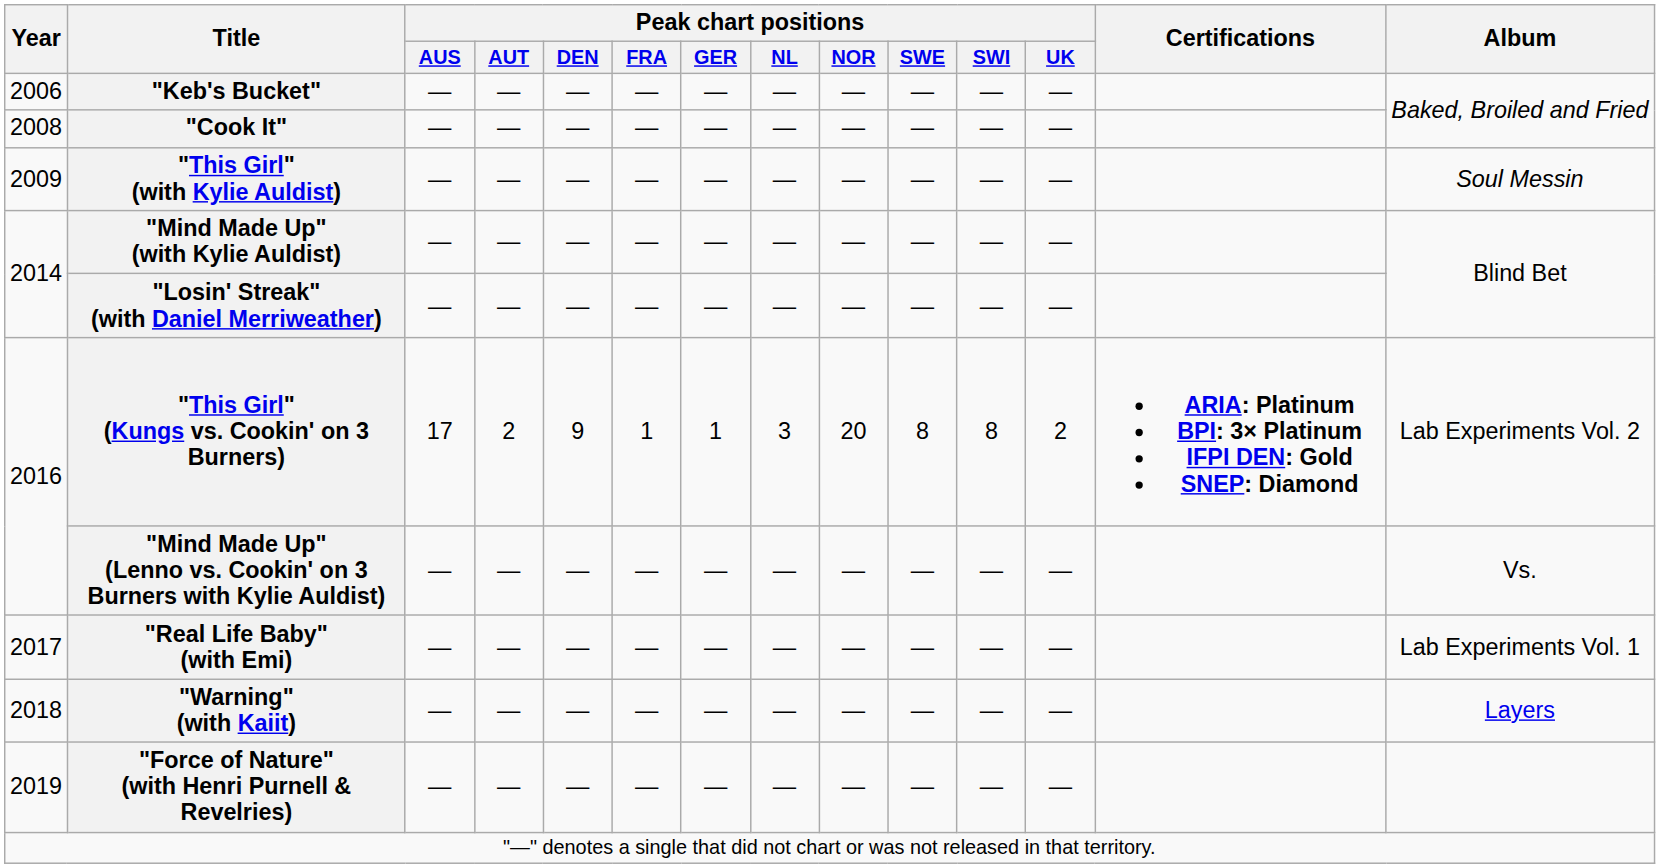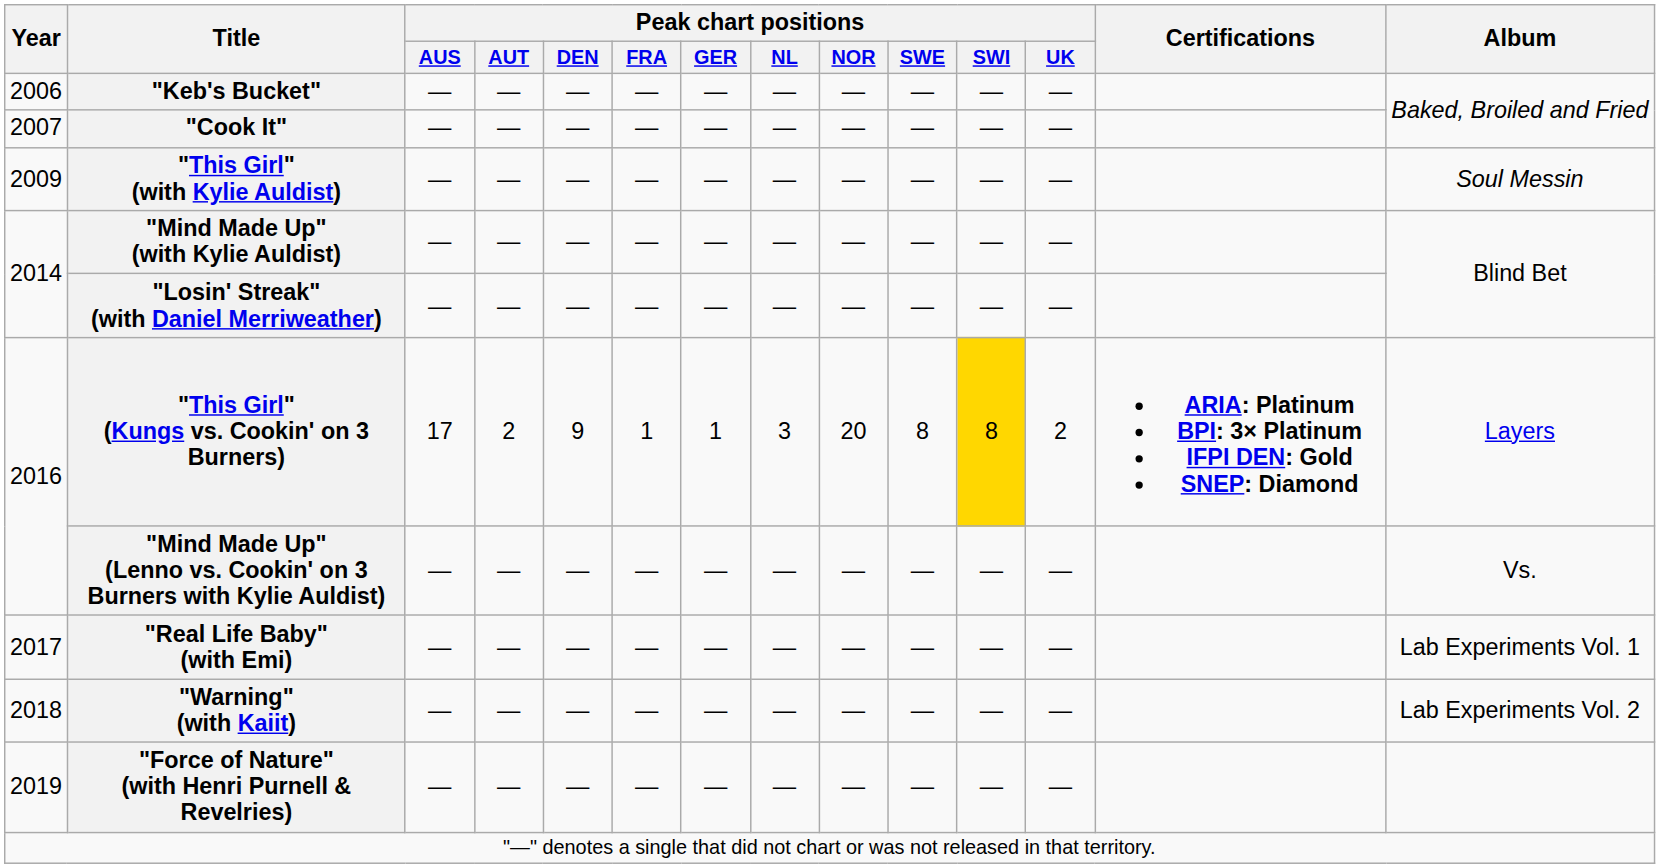"Cook It" | Year: 2008 -> 2007
"This Girl" (Kungs vs. Cookin' on 3 Burners) | Peak chart positions / SWI: no background -> gold background
"This Girl" (Kungs vs. Cookin' on 3 Burners) | Album: Lab Experiments Vol. 2 -> Layers
"Warning" (with Kaiit) | Album: Layers -> Lab Experiments Vol. 2
